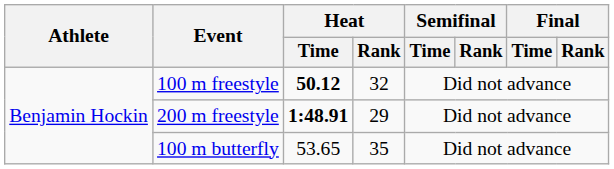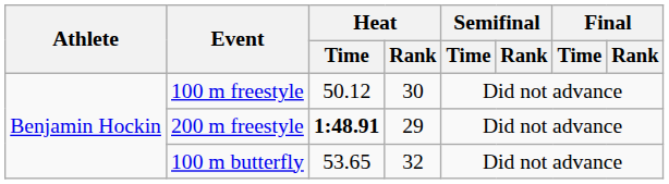100 m freestyle | Heat / Time: bold -> normal
100 m freestyle | Heat / Rank: 32 -> 30
100 m butterfly | Heat / Rank: 35 -> 32
